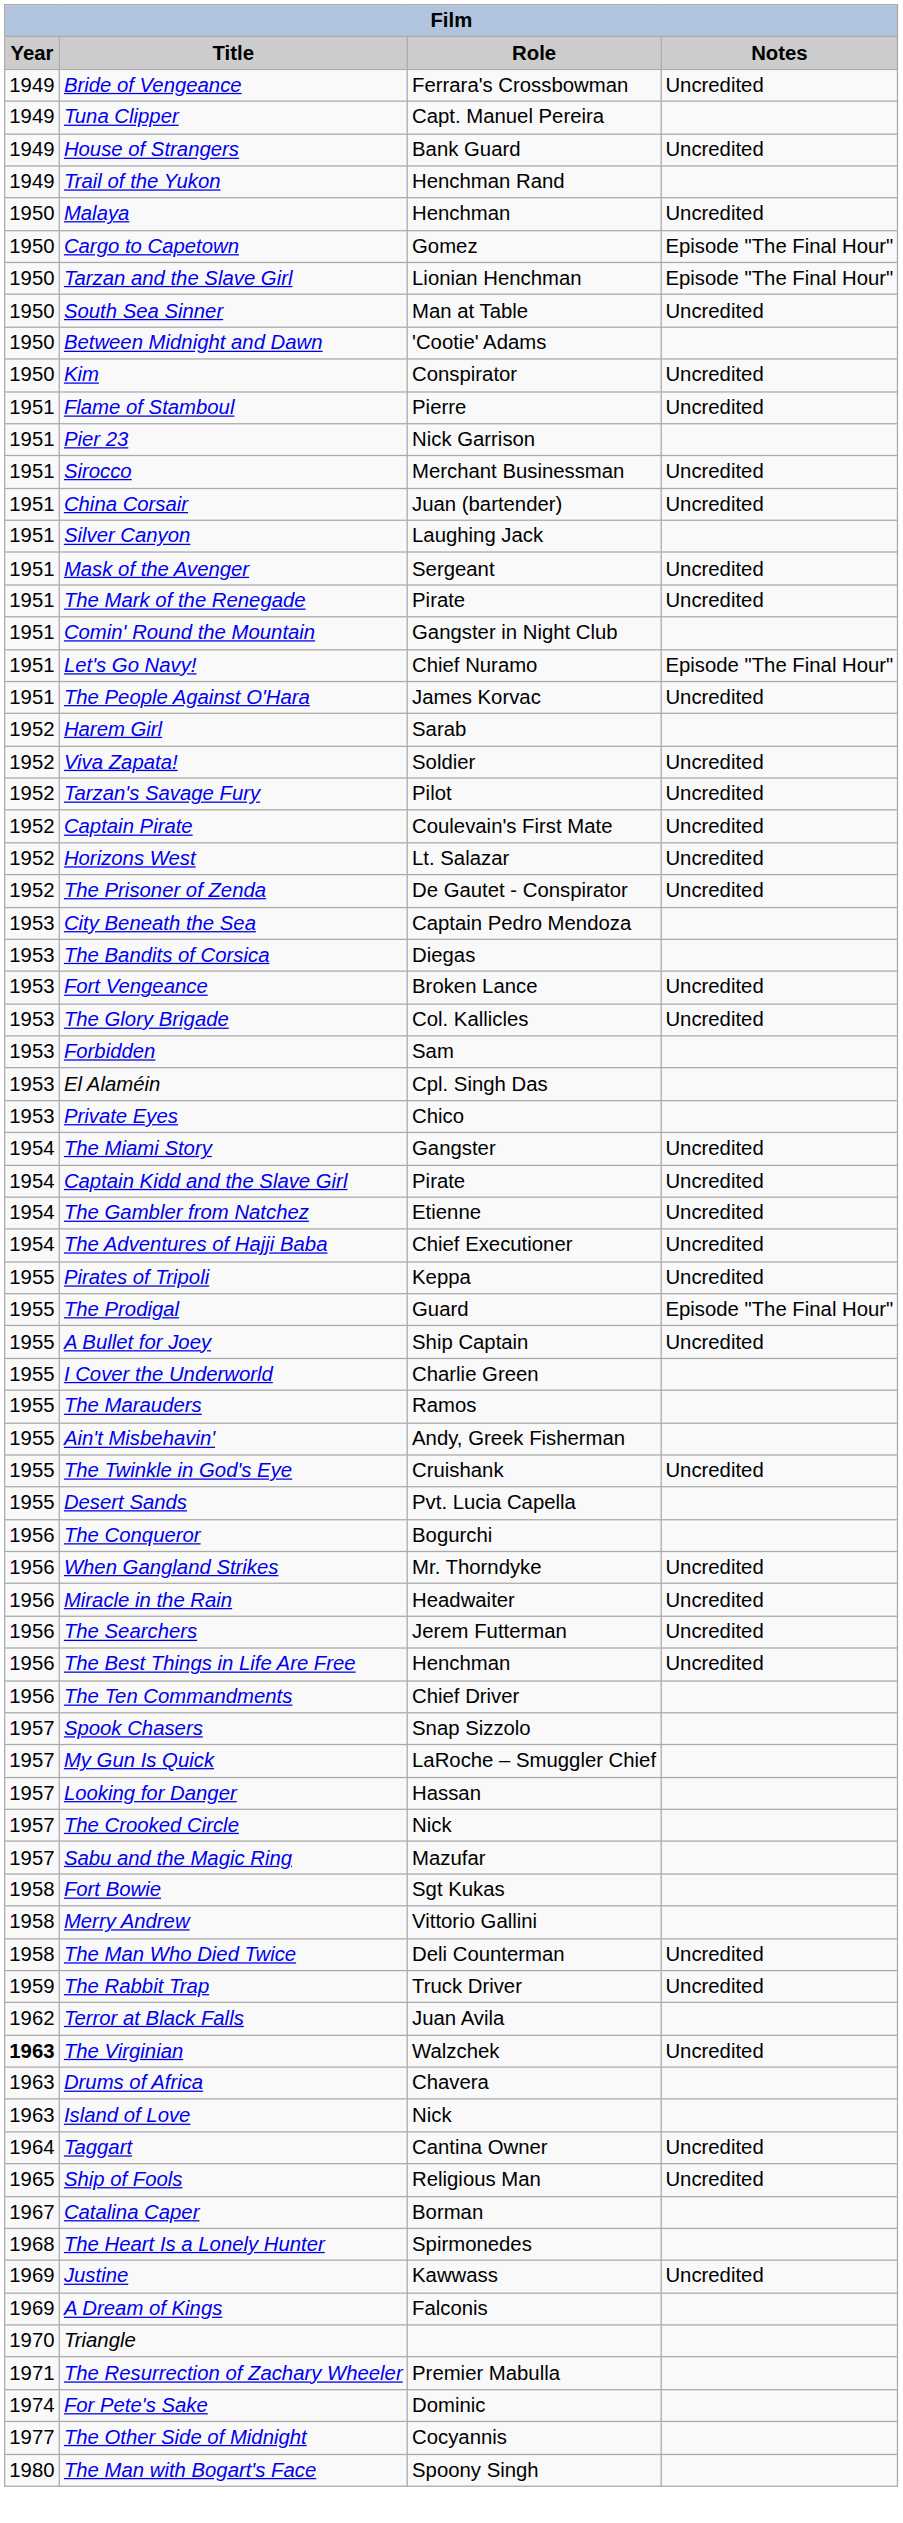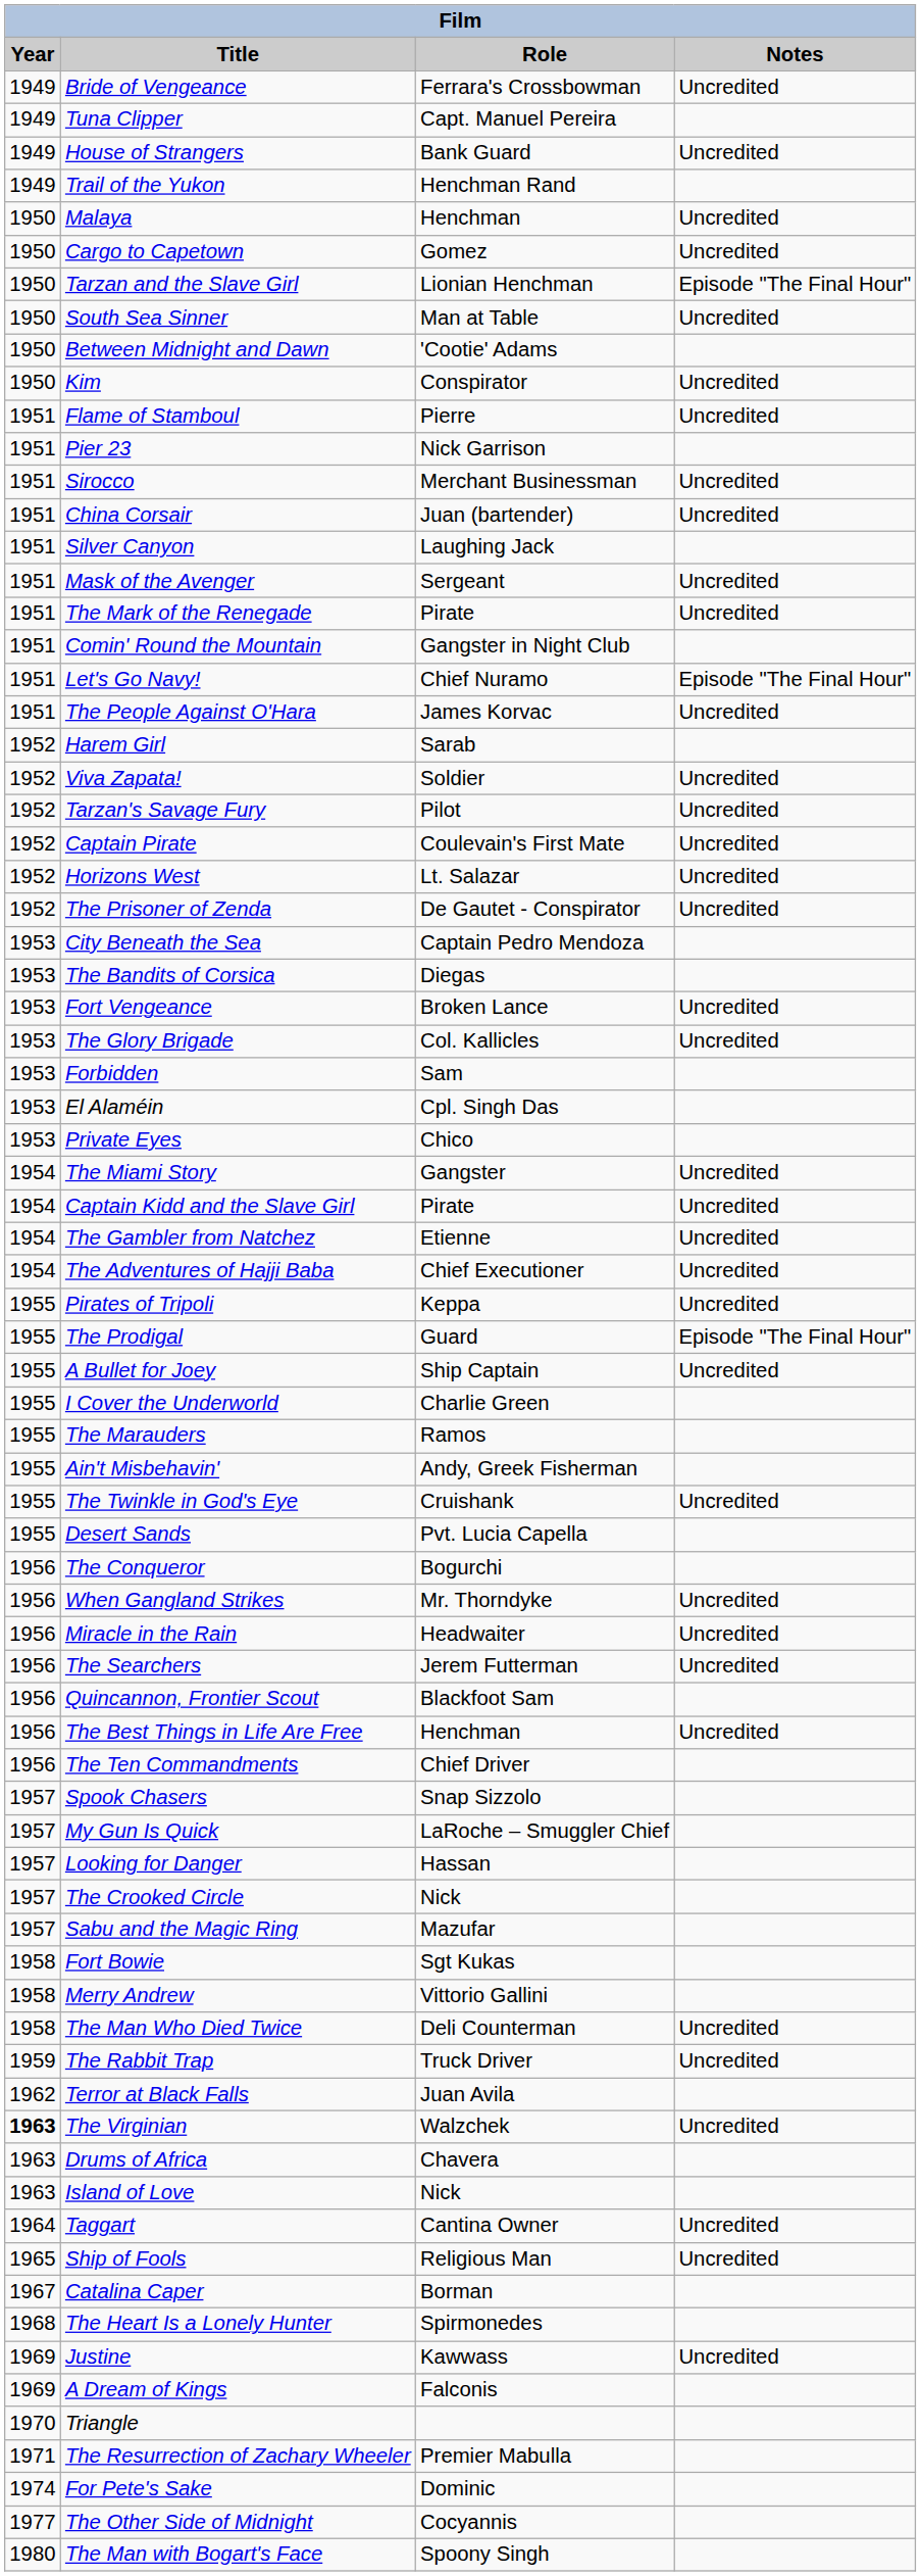Cargo to Capetown | Notes: Episode "The Final Hour" -> Uncredited
+ row: 1956 | Quincannon, Frontier Scout | Blackfoot Sam
